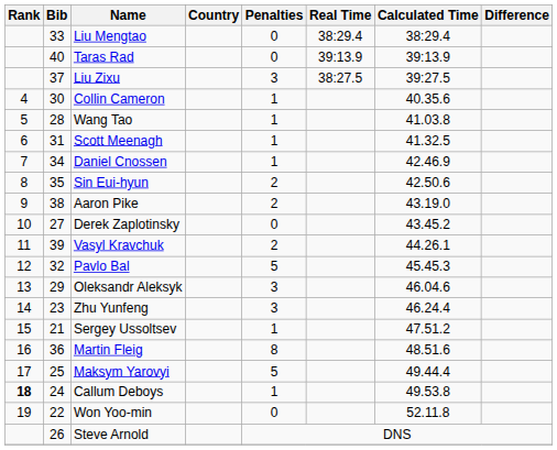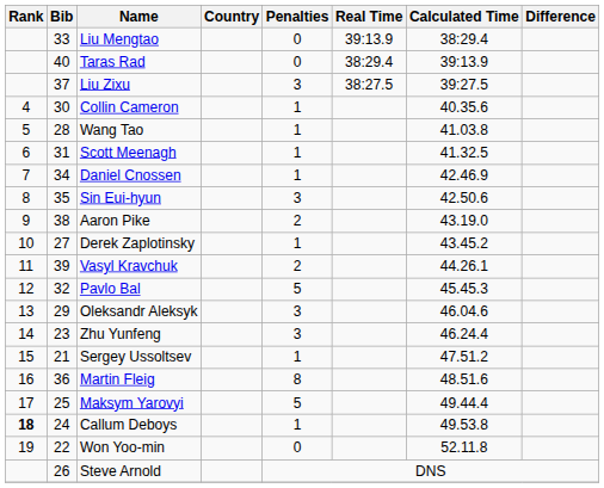Liu Mengtao | Real Time: 38:29.4 -> 39:13.9
Taras Rad | Real Time: 39:13.9 -> 38:29.4
Sin Eui-hyun | Penalties: 2 -> 3
Derek Zaplotinsky | Penalties: 0 -> 1
